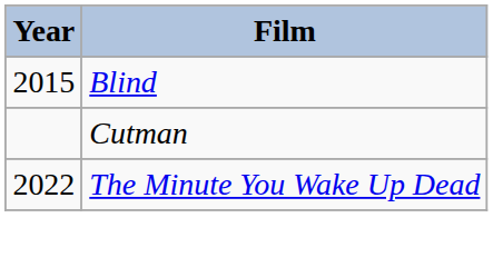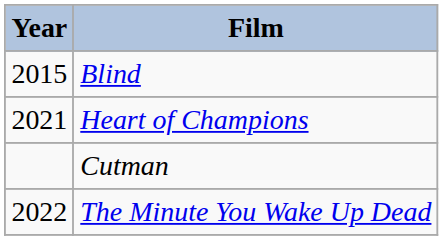+ row: 2021 | Heart of Champions
